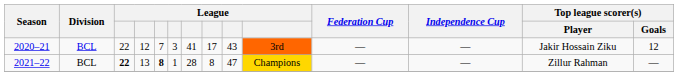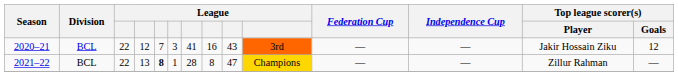2020–21 | column 8: 17 -> 16
2021–22 | column 3: bold -> normal
